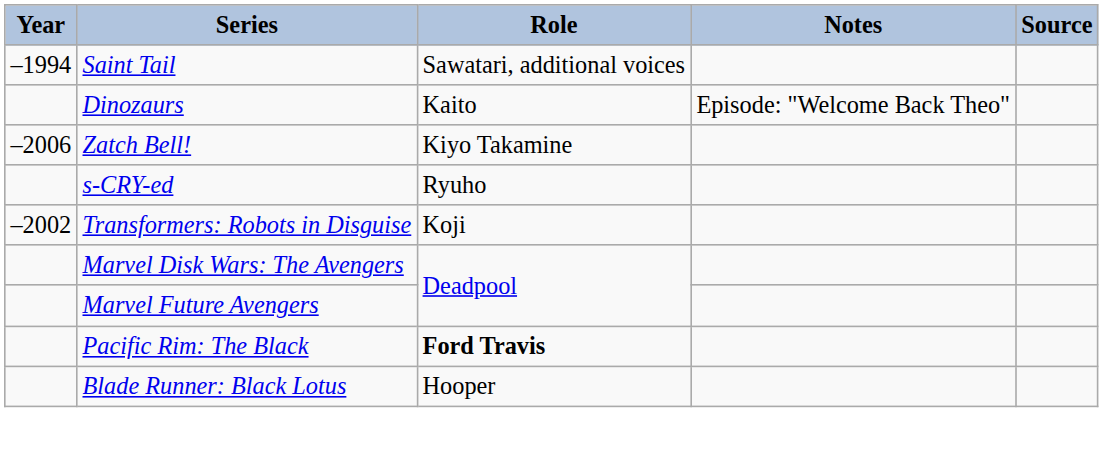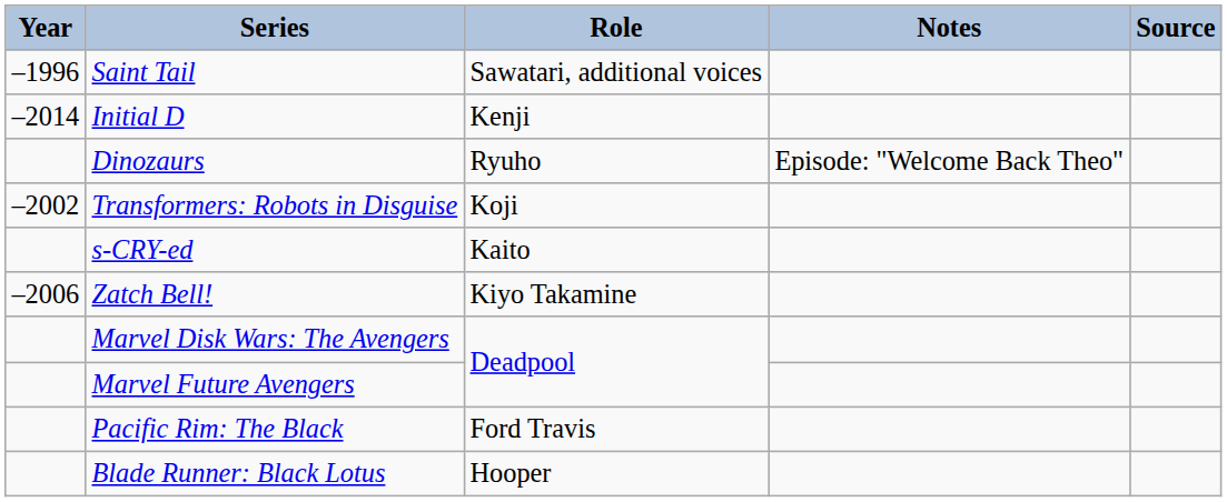Saint Tail | Year: –1994 -> –1996
+ row: –2014 | Initial D | Kenji
Dinozaurs | Role: Kaito -> Ryuho
rows swapped: Transformers: Robots in Disguise <-> Zatch Bell!
s-CRY-ed | Role: Ryuho -> Kaito
Pacific Rim: The Black | Role: bold -> normal
